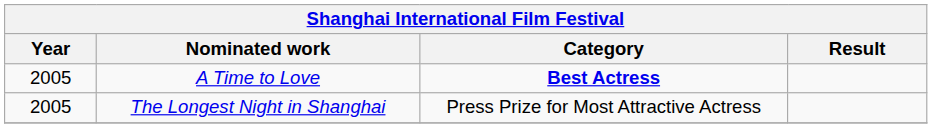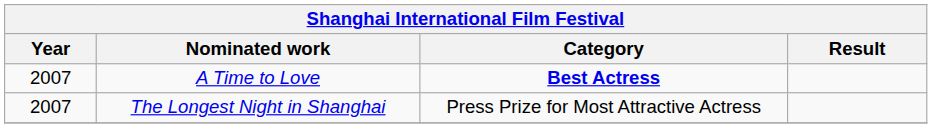A Time to Love | Year: 2005 -> 2007
The Longest Night in Shanghai | Year: 2005 -> 2007
